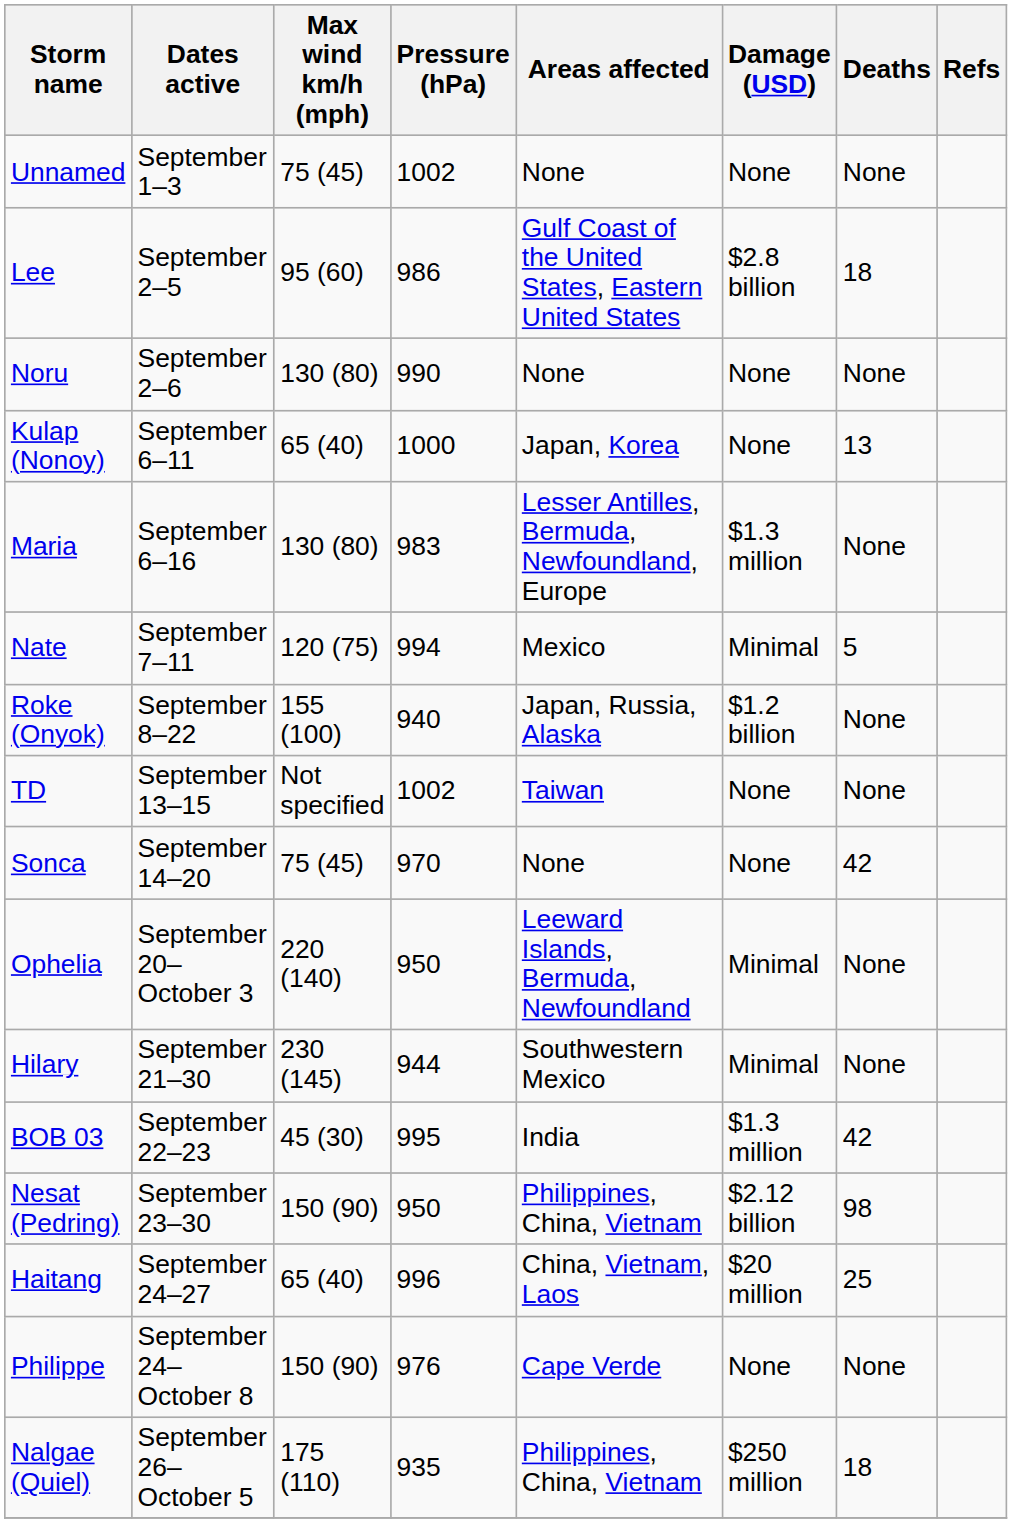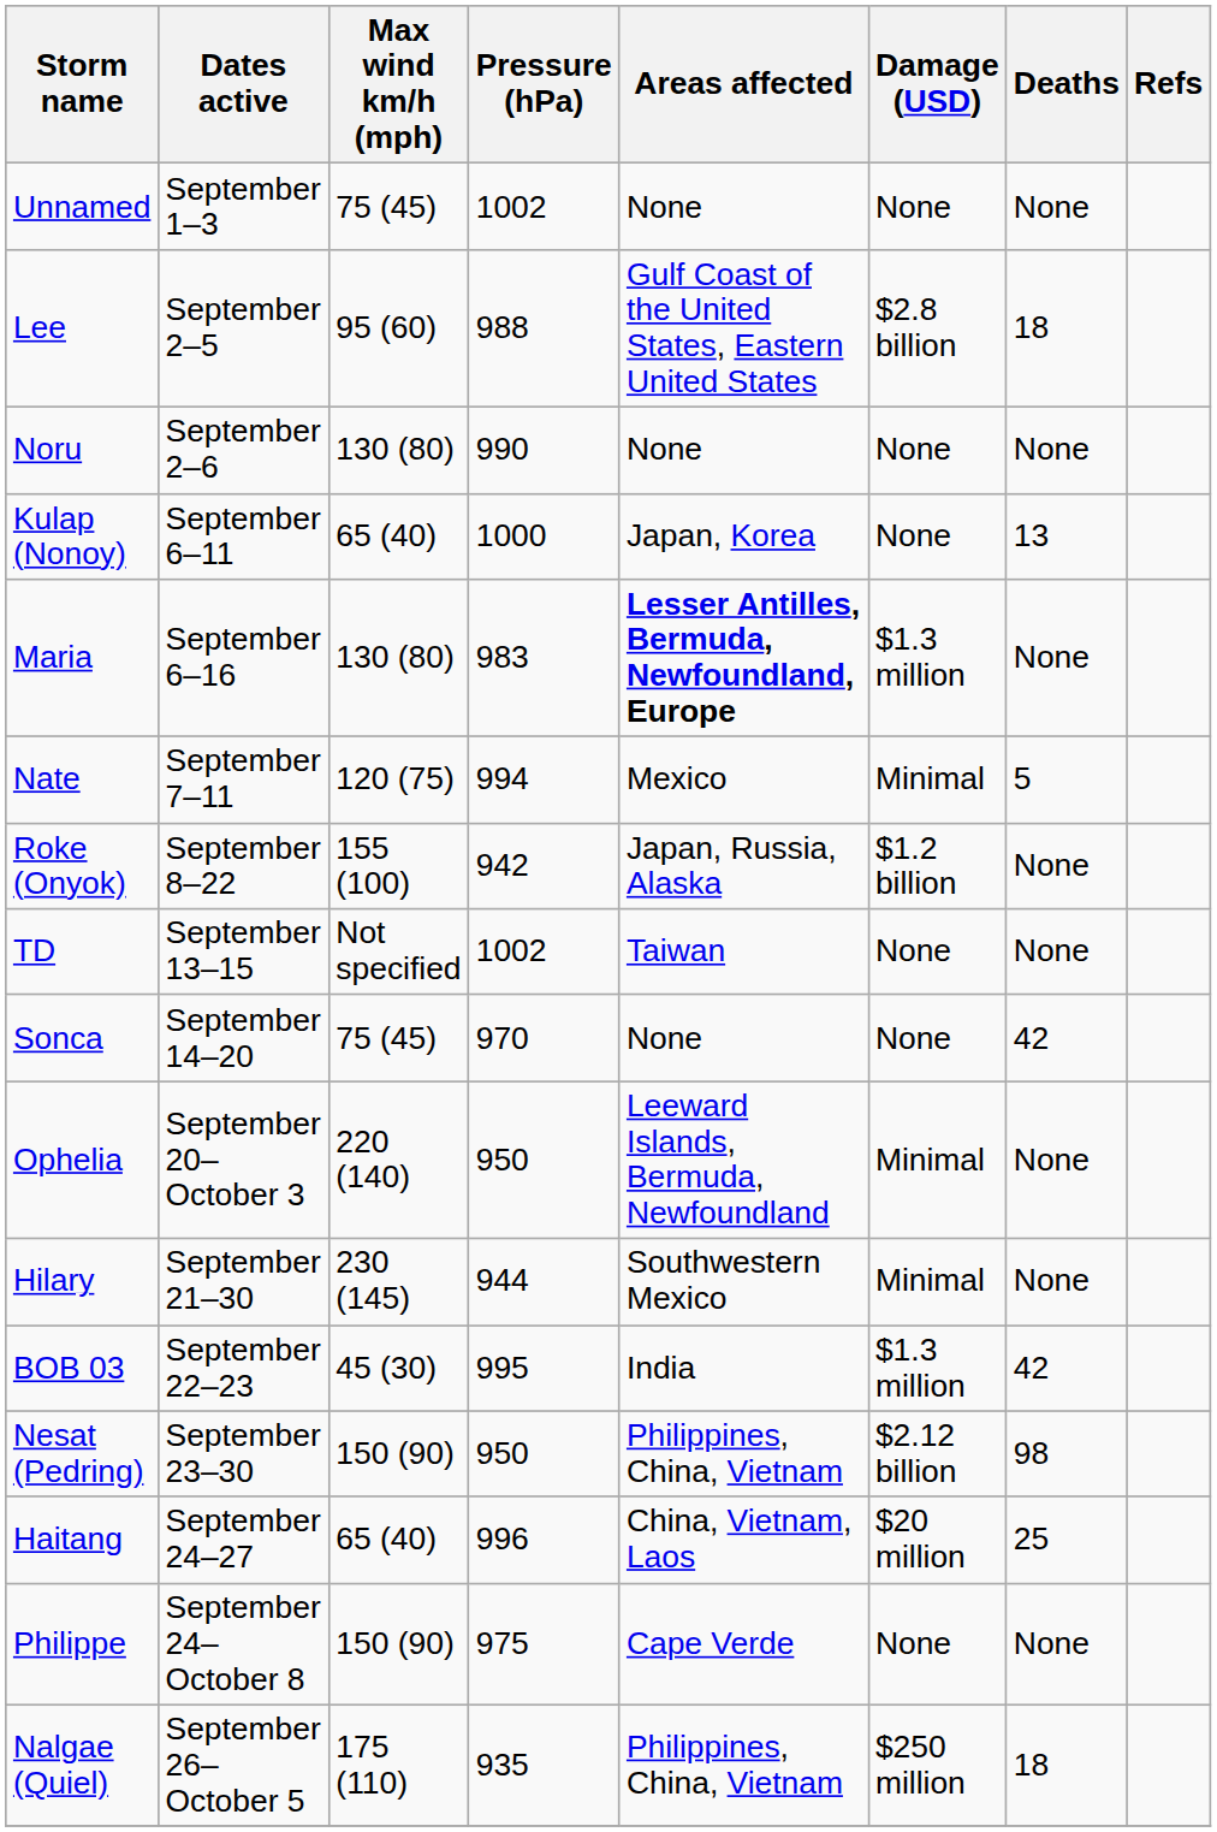Lee | Pressure (hPa): 986 -> 988
Maria | Areas affected: normal -> bold
Roke (Onyok) | Pressure (hPa): 940 -> 942
Philippe | Pressure (hPa): 976 -> 975
